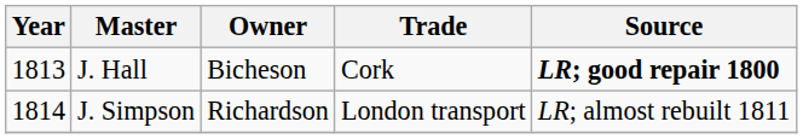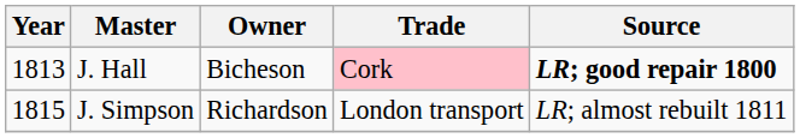J. Hall | Trade: no background -> pink background
J. Simpson | Year: 1814 -> 1815
